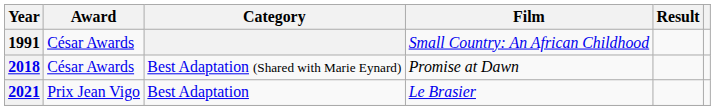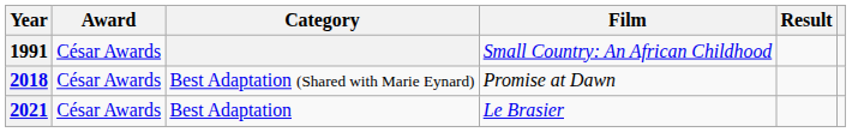2021 | Award: Prix Jean Vigo -> César Awards
